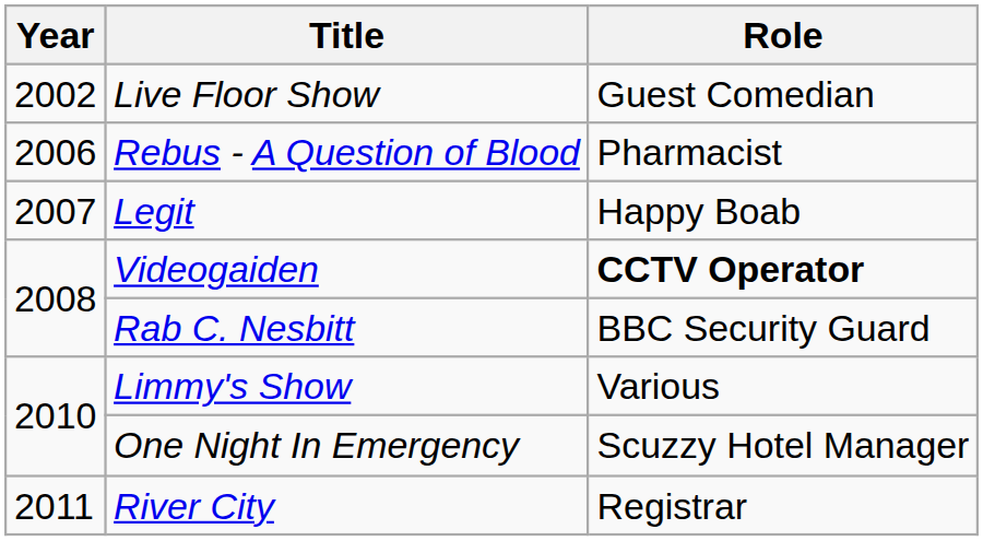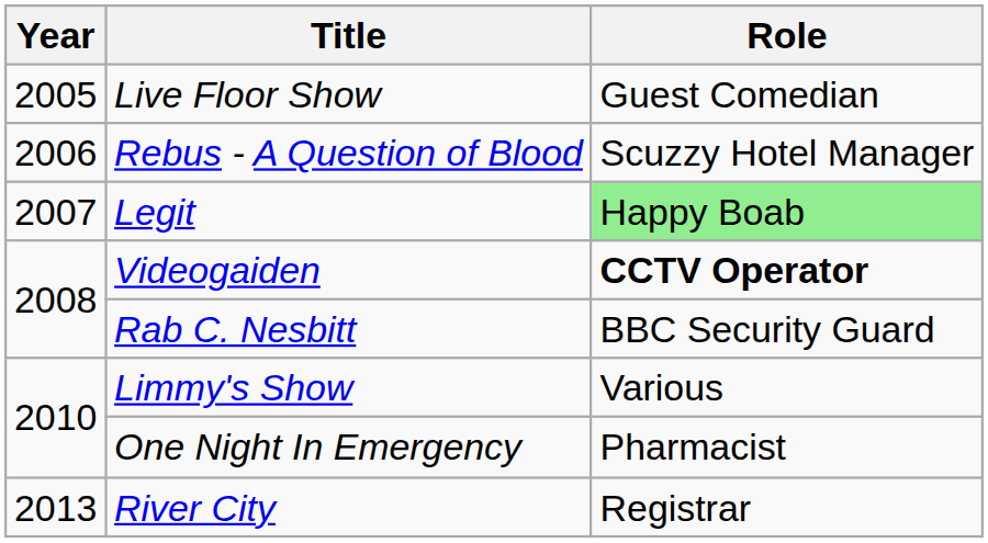Live Floor Show | Year: 2002 -> 2005
Rebus - A Question of Blood | Role: Pharmacist -> Scuzzy Hotel Manager
Legit | Role: no background -> lightgreen background
One Night In Emergency | Role: Scuzzy Hotel Manager -> Pharmacist
River City | Year: 2011 -> 2013
